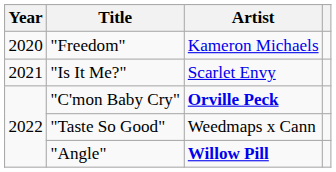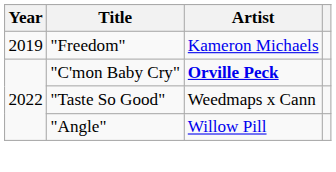"Freedom" | Year: 2020 -> 2019
- row: 2021 | "Is It Me?" | Scarlet Envy
"Angle" | Artist: bold -> normal
